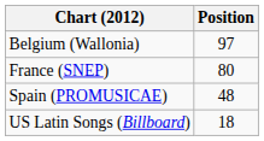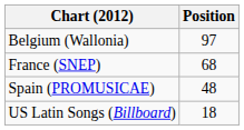France (SNEP) | Position: 80 -> 68
